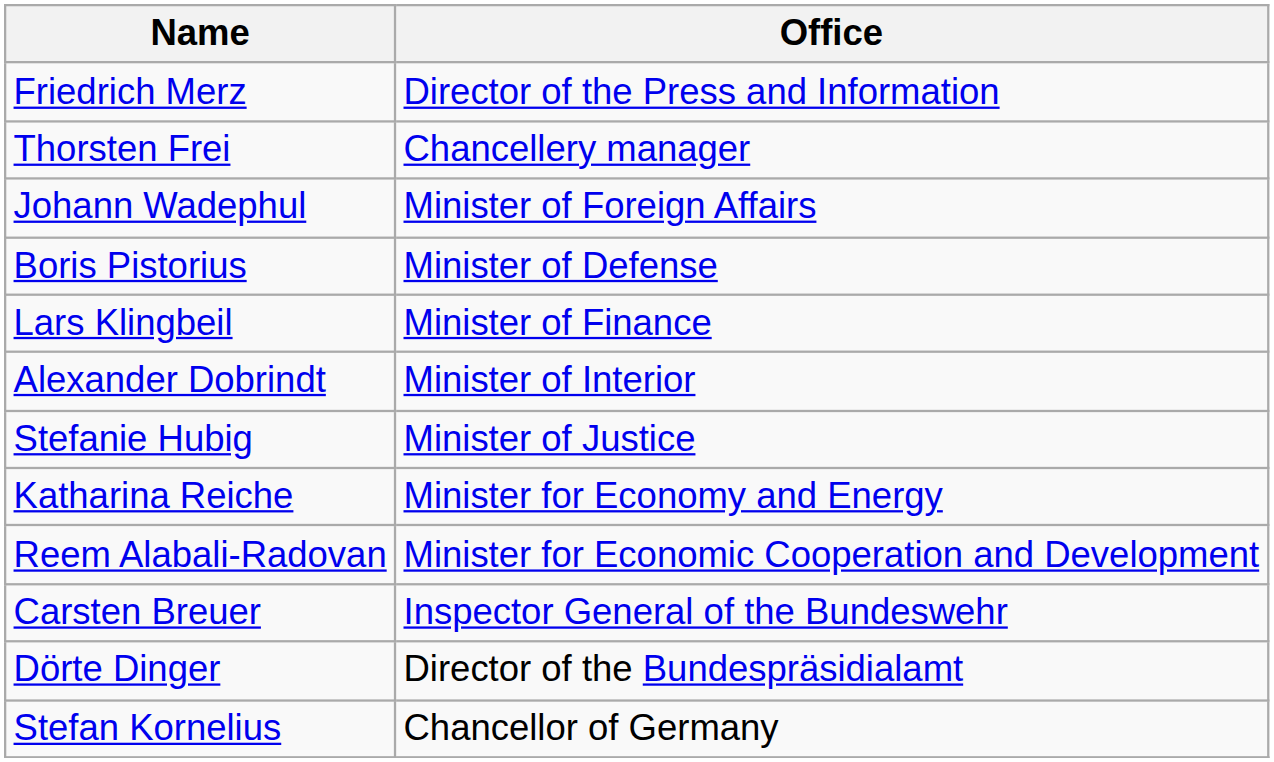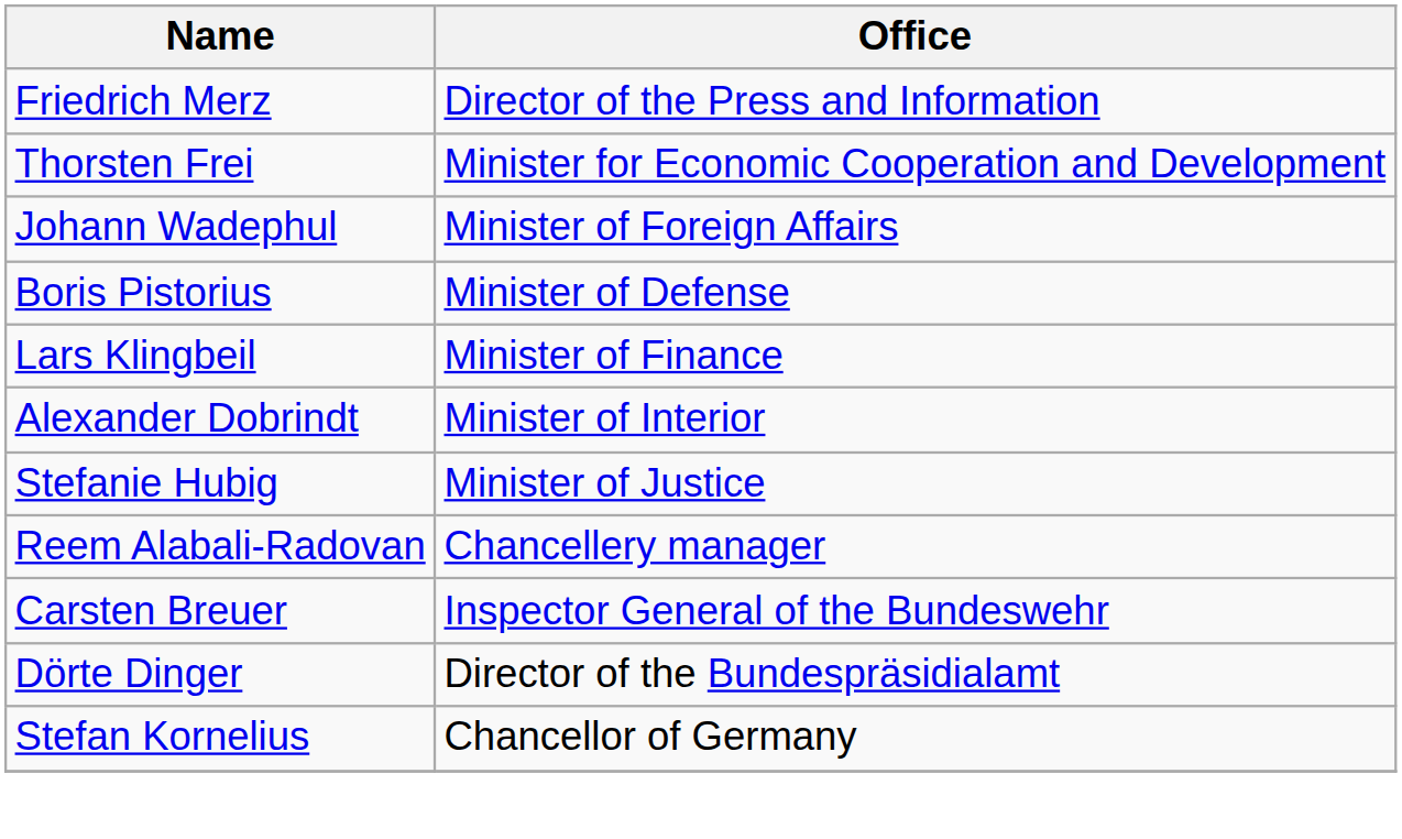Thorsten Frei | Office: Chancellery manager -> Minister for Economic Cooperation and Development
- row: Katharina Reiche | Minister for Economy and Energy
Reem Alabali-Radovan | Office: Minister for Economic Cooperation and Development -> Chancellery manager
